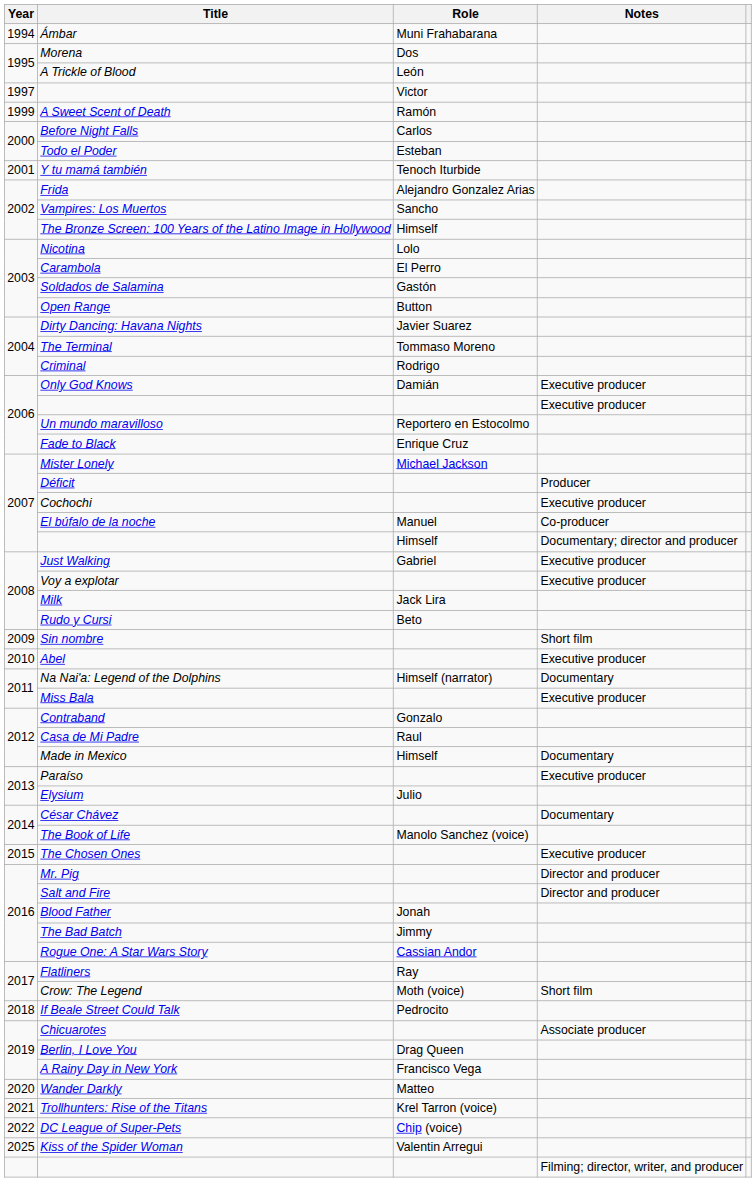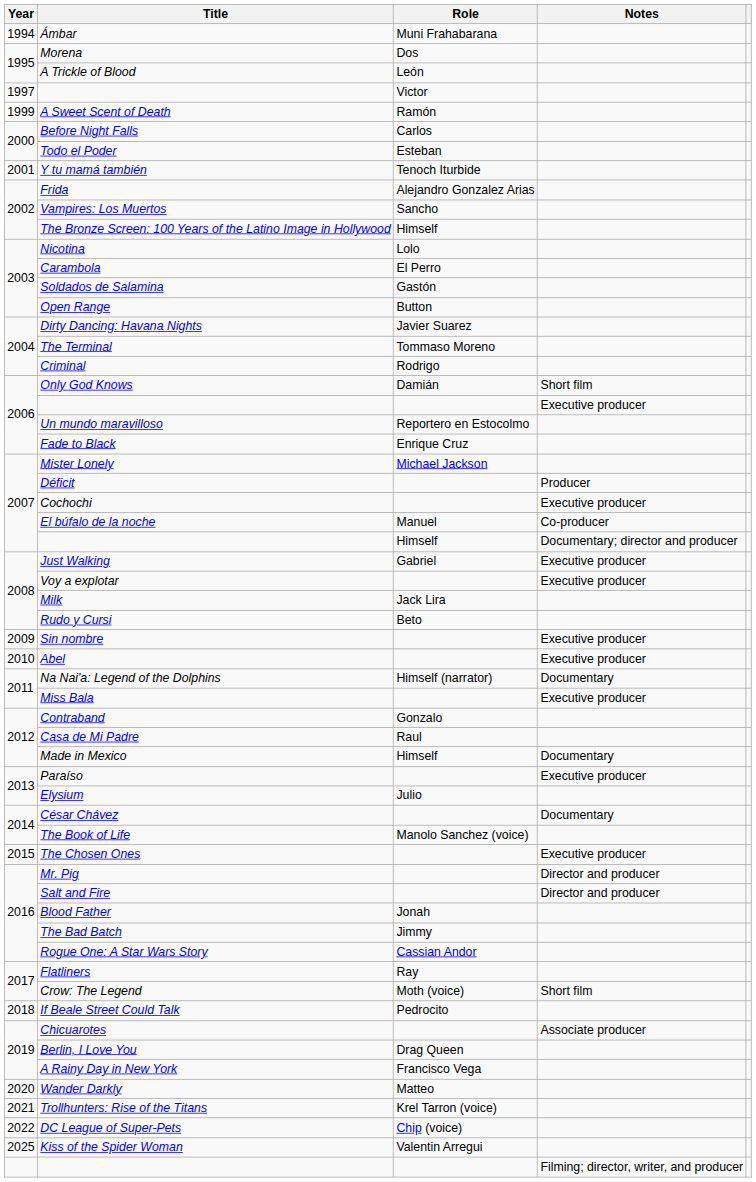Only God Knows | Notes: Executive producer -> Short film
Sin nombre | Notes: Short film -> Executive producer
